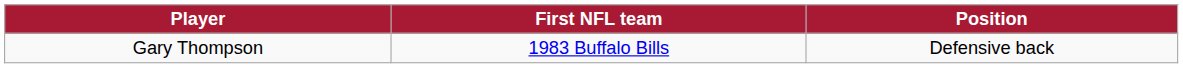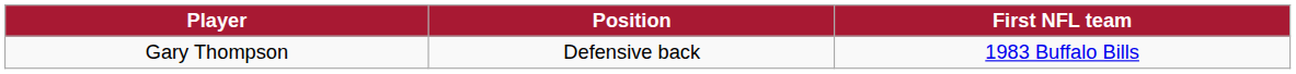columns swapped: Position <-> First NFL team
